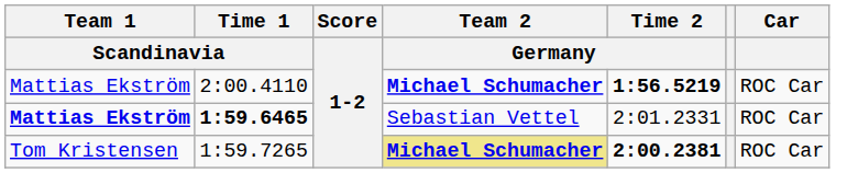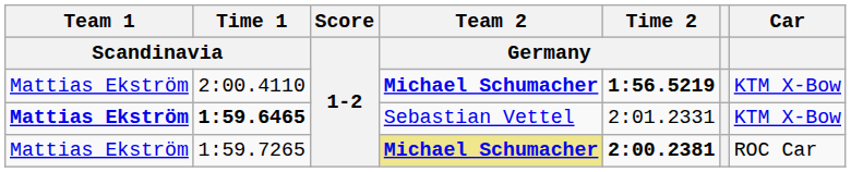2:00.4110 | Car: ROC Car -> KTM X-Bow
1:59.6465 | Car: ROC Car -> KTM X-Bow
1:59.7265 | Team 1 / Scandinavia: Tom Kristensen -> Mattias Ekström
